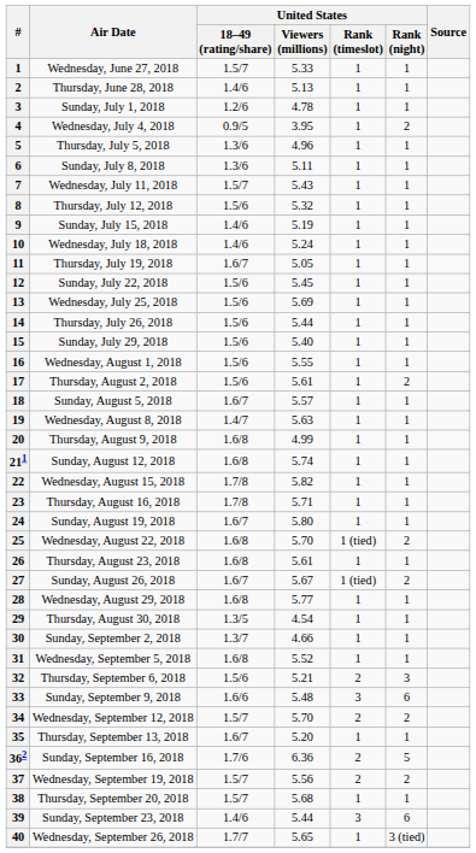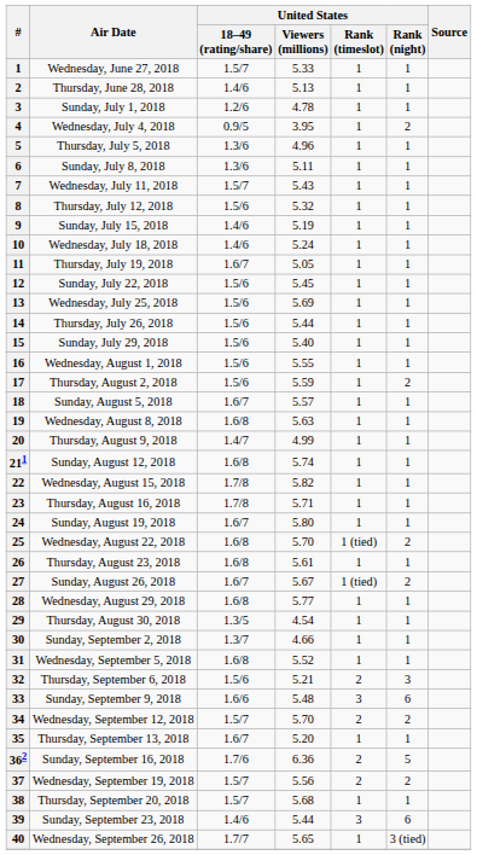Thursday, August 2, 2018 | United States / Viewers (millions): 5.61 -> 5.59
Wednesday, August 8, 2018 | United States / 18–49 (rating/share): 1.4/7 -> 1.6/8
Thursday, August 9, 2018 | United States / 18–49 (rating/share): 1.6/8 -> 1.4/7
